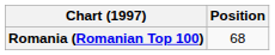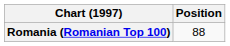Romania (Romanian Top 100) | Position: 68 -> 88
